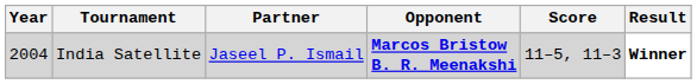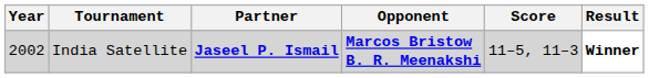India Satellite | Year: 2004 -> 2002
India Satellite | Partner: normal -> bold
